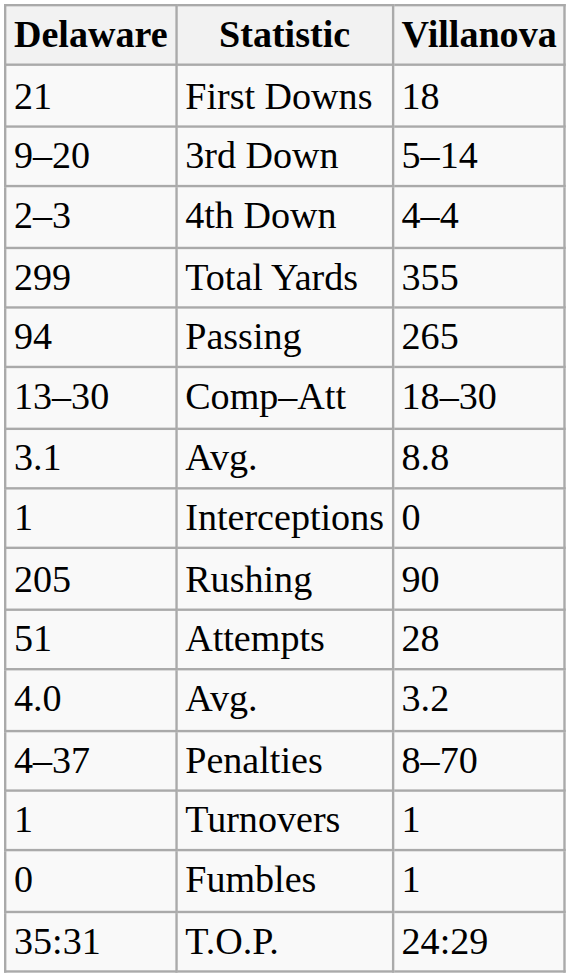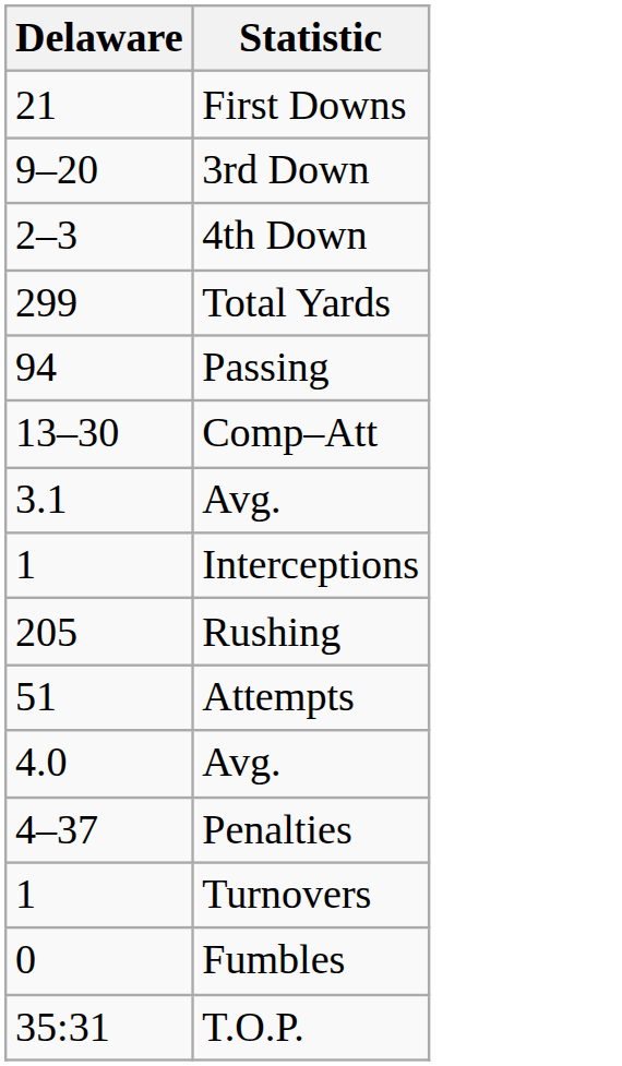- column: Villanova | 18 | 5–14 | 4–4 | 355 | 265 | 18–30 | 8.8 | 0 | 90 | 28 | 3.2 | 8–70 | 1 | 1 | 24:29
